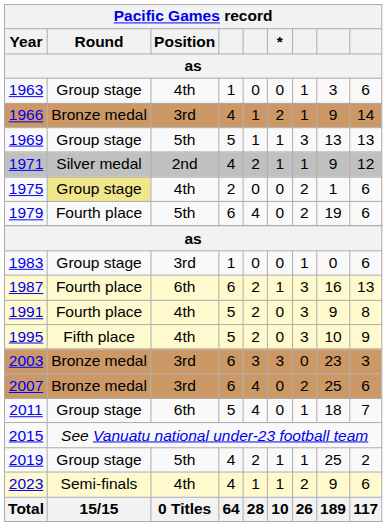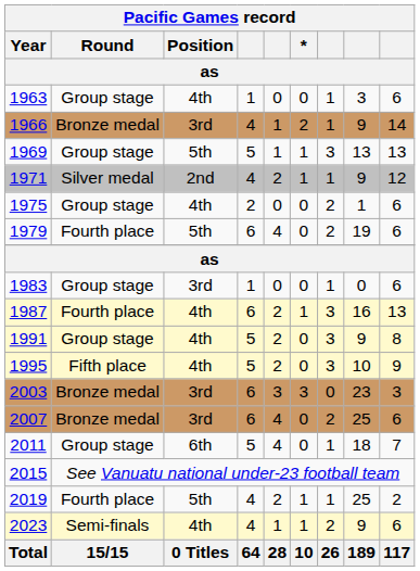1975 | Round: khaki background -> no background
1987 | Position: 6th -> 4th
1991 | Round: Fourth place -> Group stage
2019 | Round: Group stage -> Fourth place
